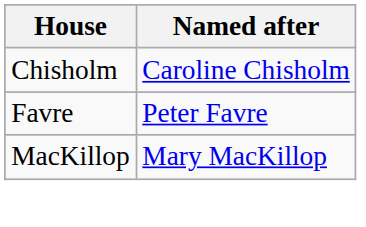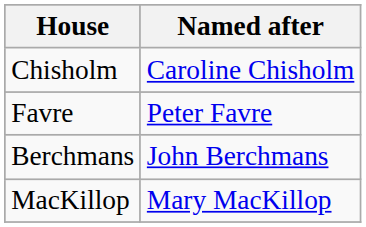+ row: Berchmans | John Berchmans
